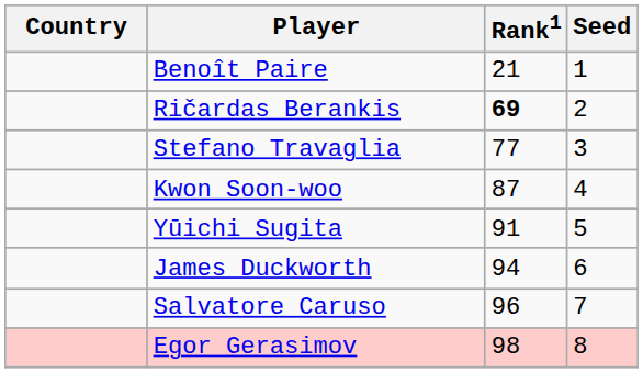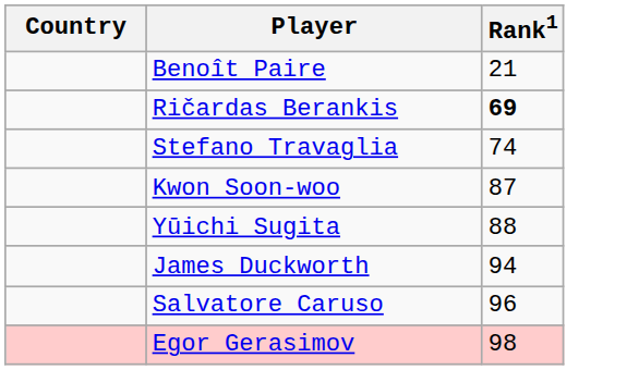- column: Seed | 1 | 2 | 3 | 4 | 5 | 6 | 7 | 8
Stefano Travaglia | Rank1: 77 -> 74
Yūichi Sugita | Rank1: 91 -> 88
